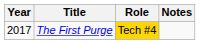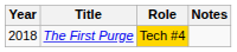The First Purge | Year: 2017 -> 2018
